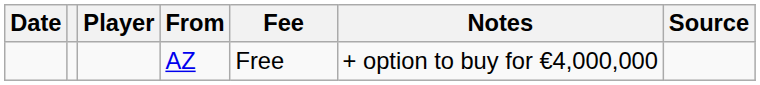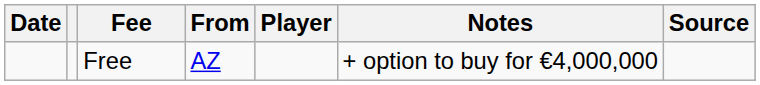columns swapped: Player <-> Fee
